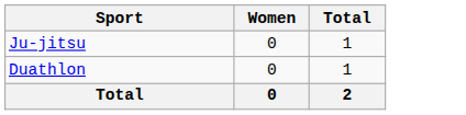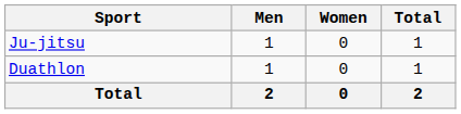+ column: Men | 1 | 1 | 2
